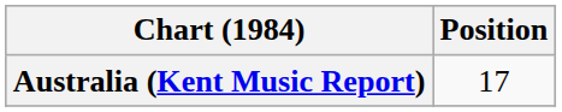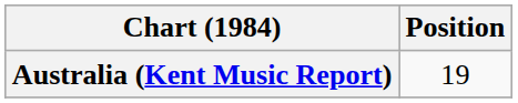Australia (Kent Music Report) | Position: 17 -> 19
